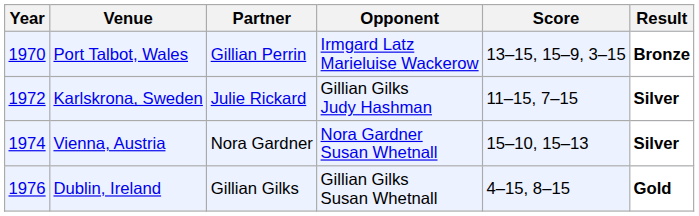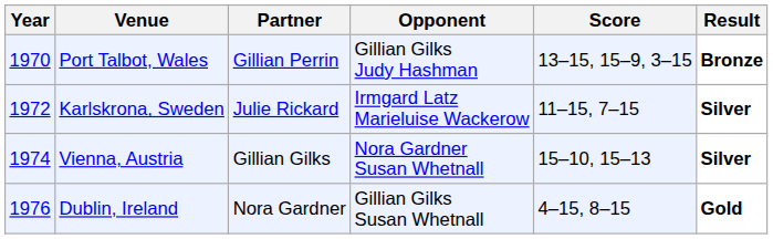Port Talbot, Wales | Opponent: Irmgard Latz Marieluise Wackerow -> Gillian Gilks Judy Hashman
Karlskrona, Sweden | Opponent: Gillian Gilks Judy Hashman -> Irmgard Latz Marieluise Wackerow
Vienna, Austria | Partner: Nora Gardner -> Gillian Gilks
Dublin, Ireland | Partner: Gillian Gilks -> Nora Gardner
